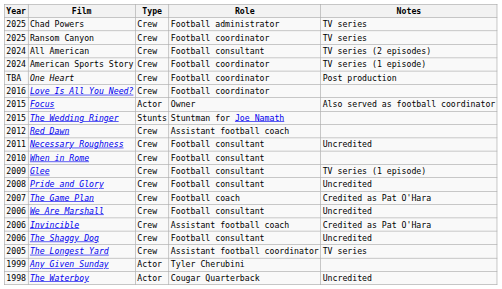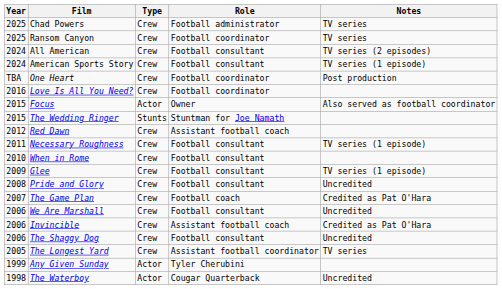American Sports Story | Role: Football coordinator -> Football consultant
Necessary Roughness | Notes: Uncredited -> TV series (1 episode)
